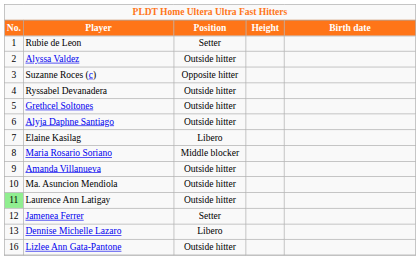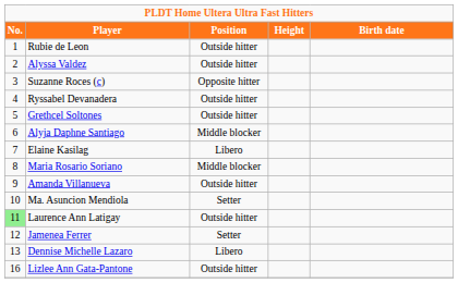Rubie de Leon | Position: Setter -> Outside hitter
Alyja Daphne Santiago | Position: Outside hitter -> Middle blocker
Ma. Asuncion Mendiola | Position: Outside hitter -> Setter
